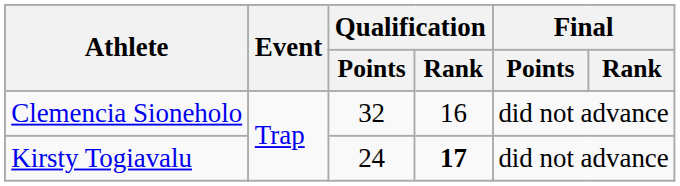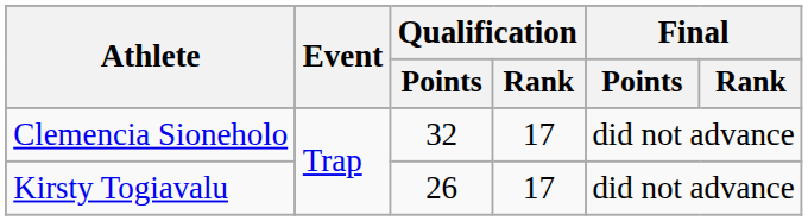Clemencia Sioneholo | Qualification / Rank: 16 -> 17
Kirsty Togiavalu | Qualification / Points: 24 -> 26
Kirsty Togiavalu | Qualification / Rank: bold -> normal
